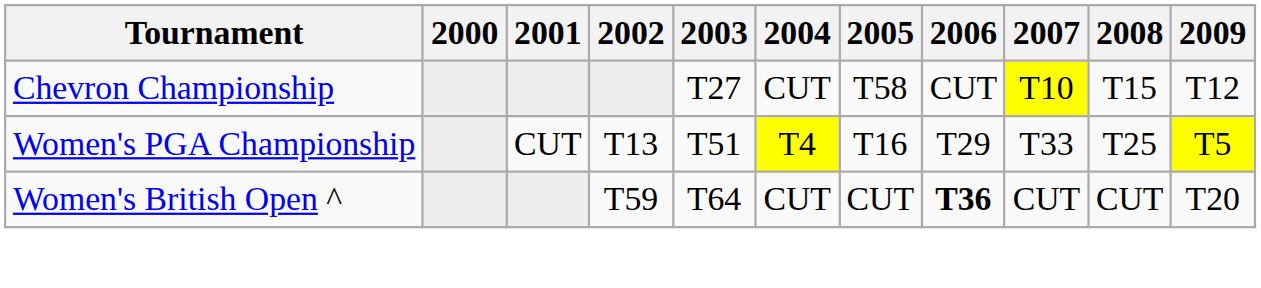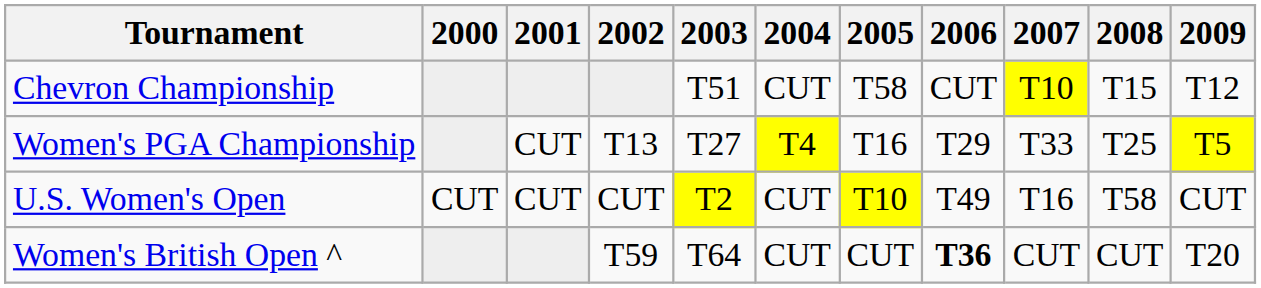Chevron Championship | 2003: T27 -> T51
Women's PGA Championship | 2003: T51 -> T27
+ row: U.S. Women's Open | CUT | CUT | CUT | T2 | CUT | T10 | T49 | T16 | T58 | CUT
